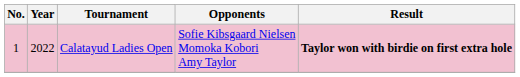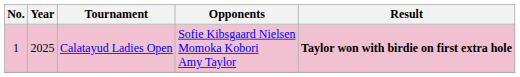Calatayud Ladies Open | Year: 2022 -> 2025
